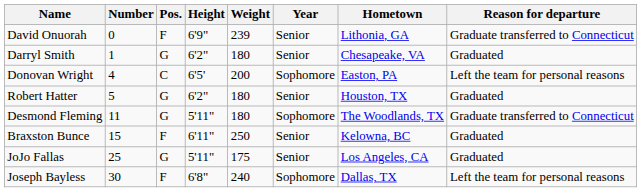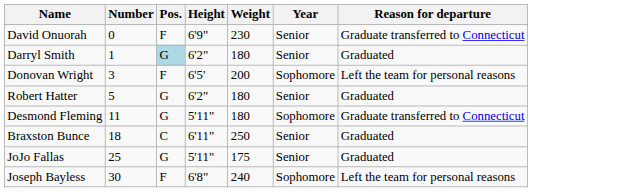- column: Hometown | Lithonia, GA | Chesapeake, VA | Easton, PA | Houston, TX | The Woodlands, TX | Kelowna, BC | Los Angeles, CA | Dallas, TX
David Onuorah | Weight: 239 -> 230
Darryl Smith | Pos.: no background -> lightblue background
Donovan Wright | Number: 4 -> 3
Donovan Wright | Pos.: C -> F
Braxston Bunce | Number: 15 -> 18
Braxston Bunce | Pos.: F -> C
